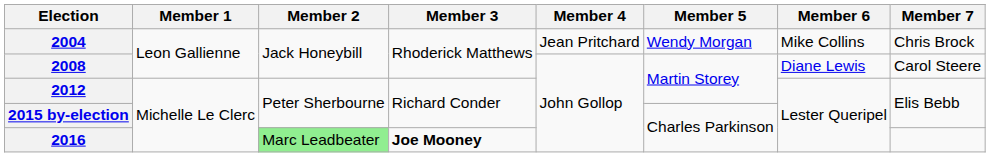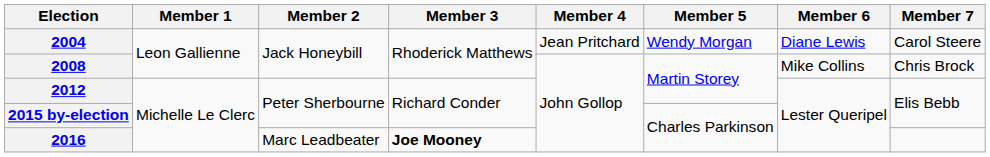2004 | Member 6: Mike Collins -> Diane Lewis
2004 | Member 7: Chris Brock -> Carol Steere
2008 | Member 6: Diane Lewis -> Mike Collins
2008 | Member 7: Carol Steere -> Chris Brock
2016 | Member 2: lightgreen background -> no background
